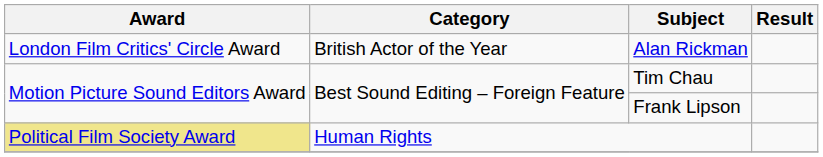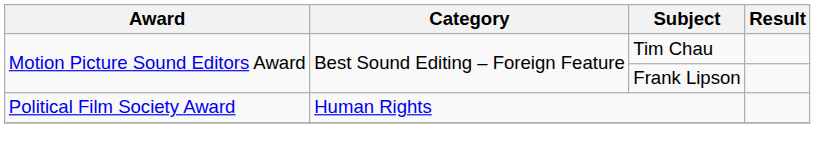- row: London Film Critics' Circle Award | British Actor of the Year | Alan Rickman
Human Rights | Award: khaki background -> no background
